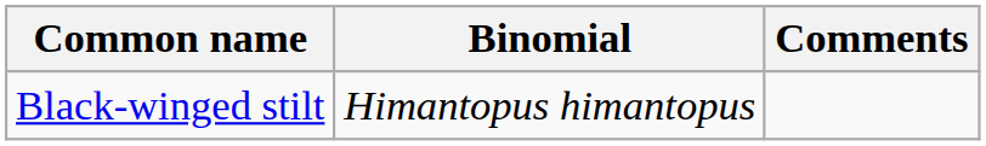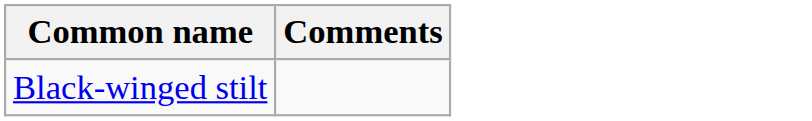- column: Binomial | Himantopus himantopus
